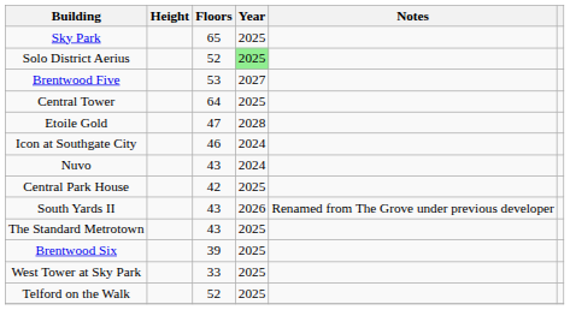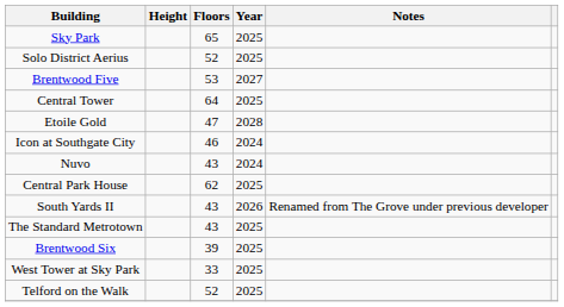Solo District Aerius | Year: lightgreen background -> no background
Central Park House | Floors: 42 -> 62
